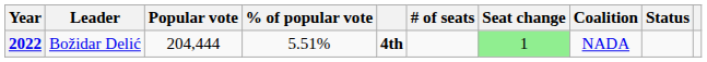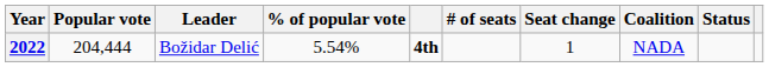columns swapped: Leader <-> Popular vote
2022 | % of popular vote: 5.51% -> 5.54%
2022 | Seat change: lightgreen background -> no background
